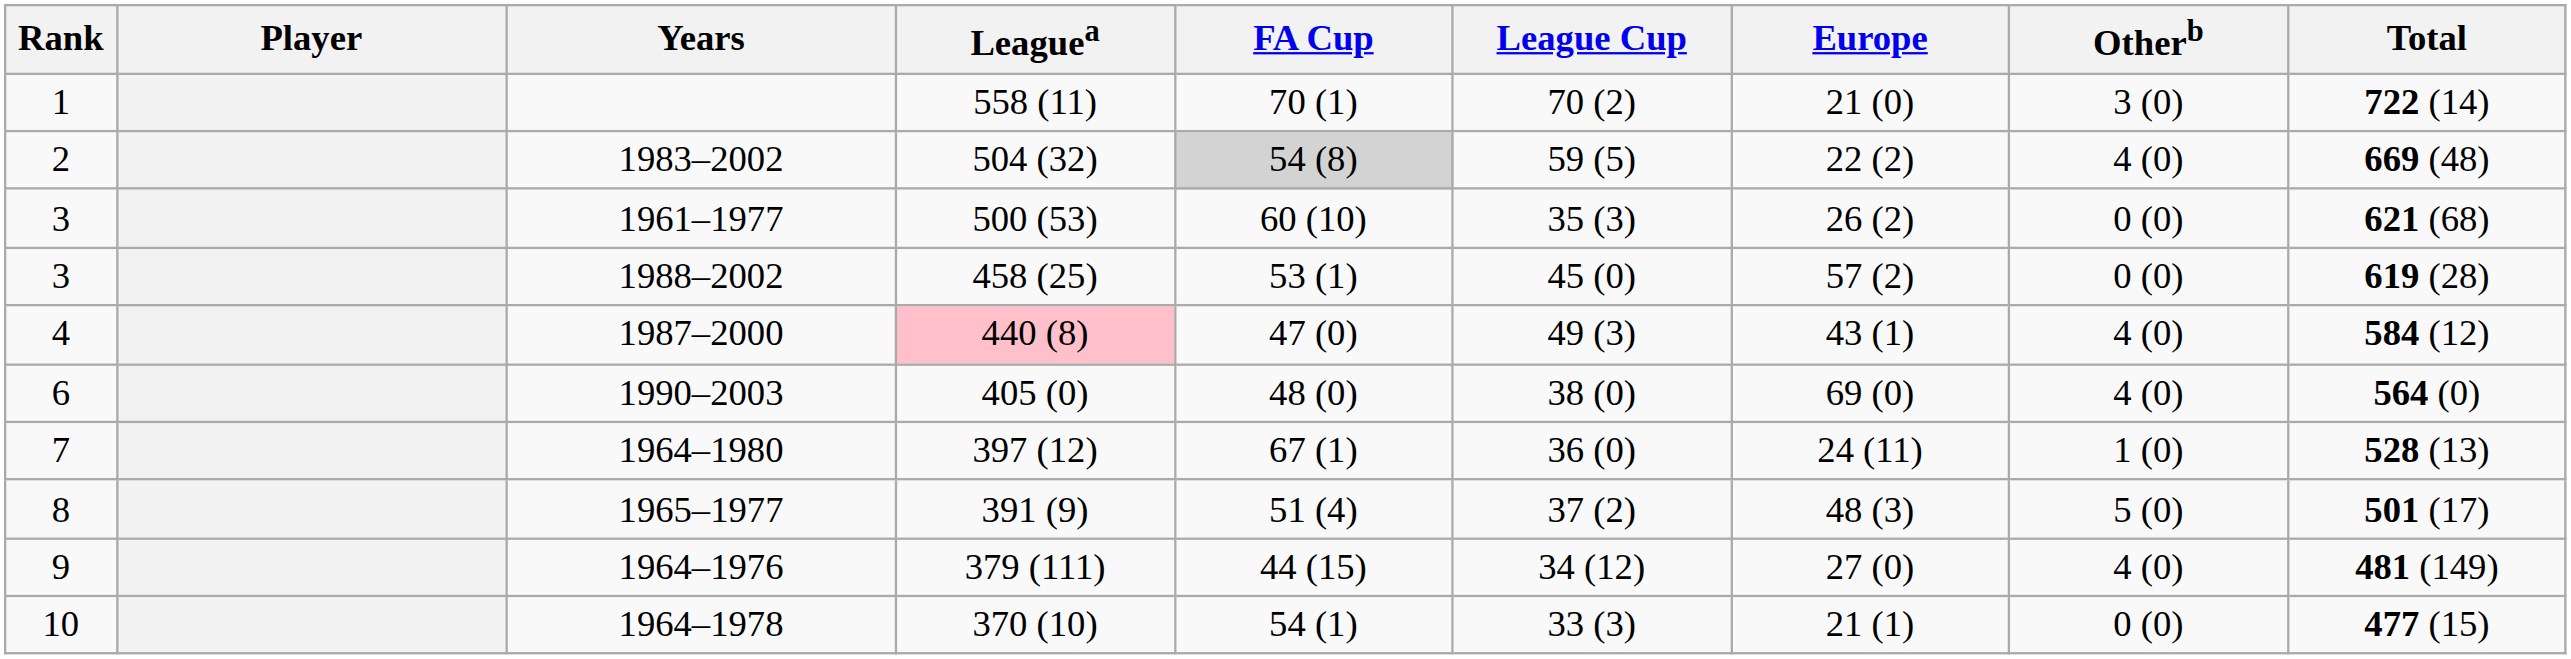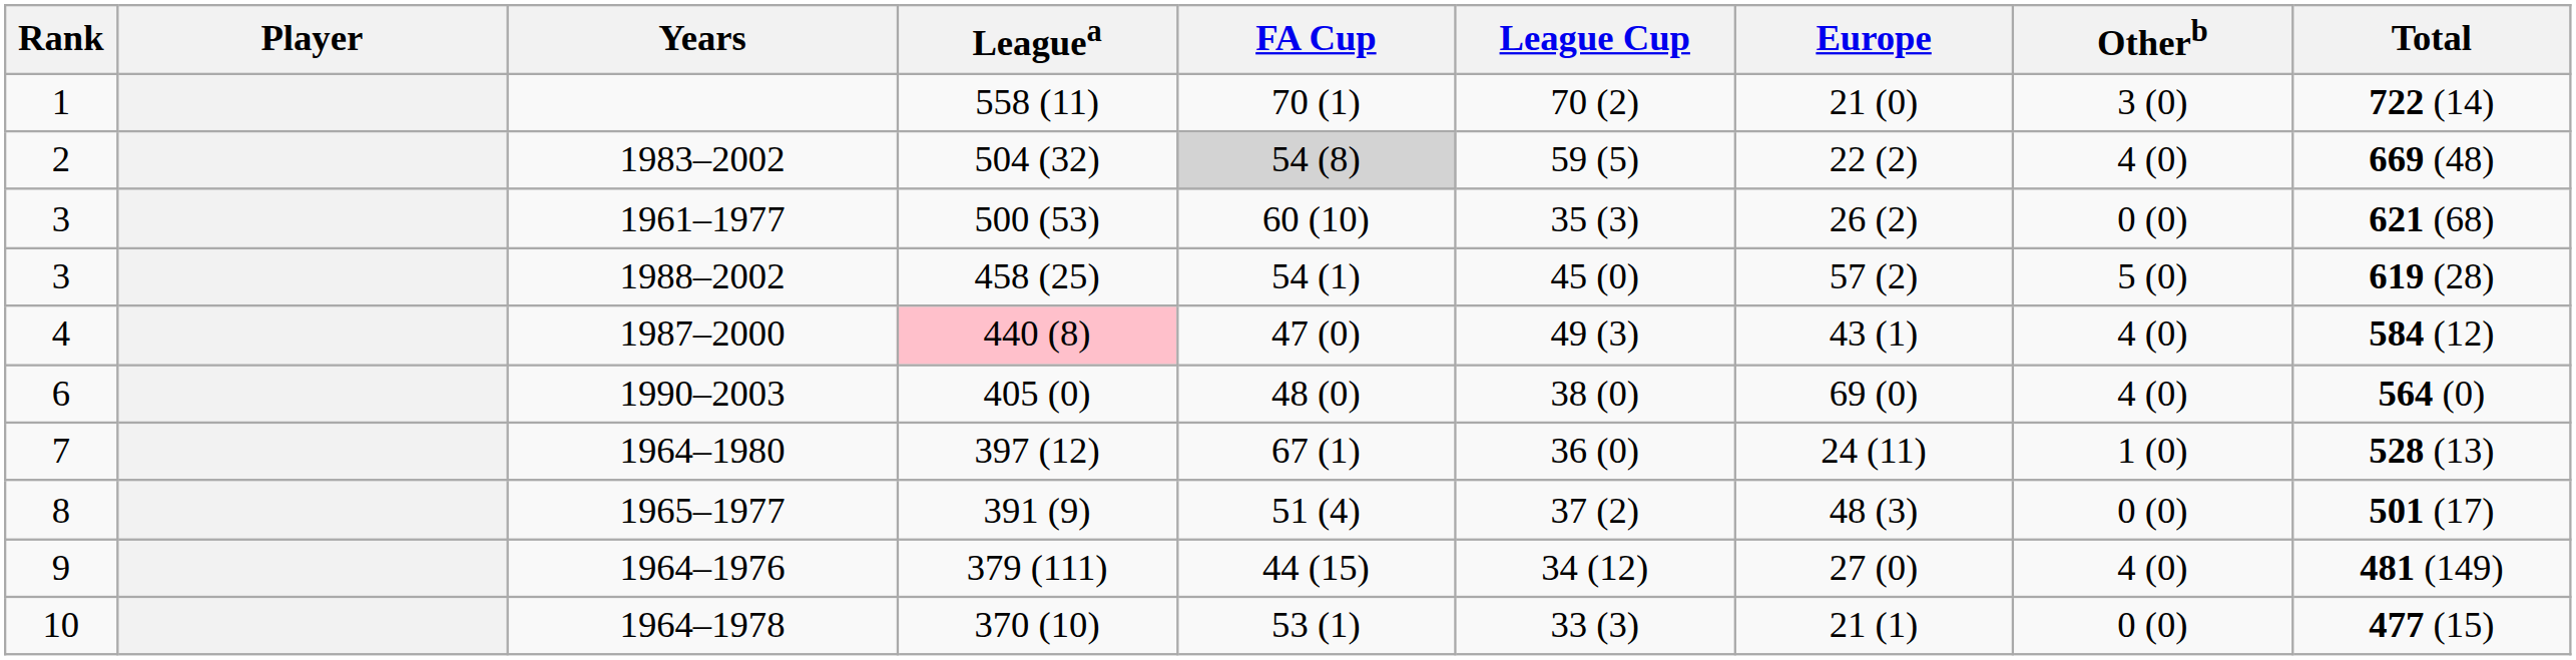1988–2002 | FA Cup: 53 (1) -> 54 (1)
1988–2002 | Otherb: 0 (0) -> 5 (0)
1965–1977 | Otherb: 5 (0) -> 0 (0)
1964–1978 | FA Cup: 54 (1) -> 53 (1)
